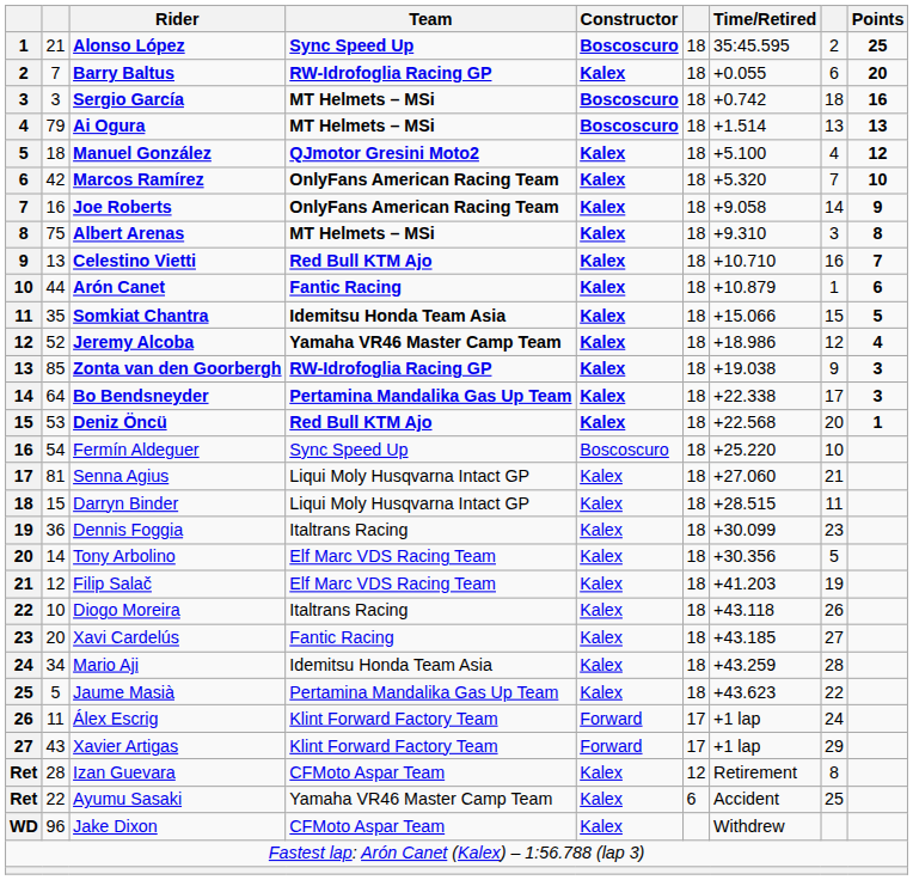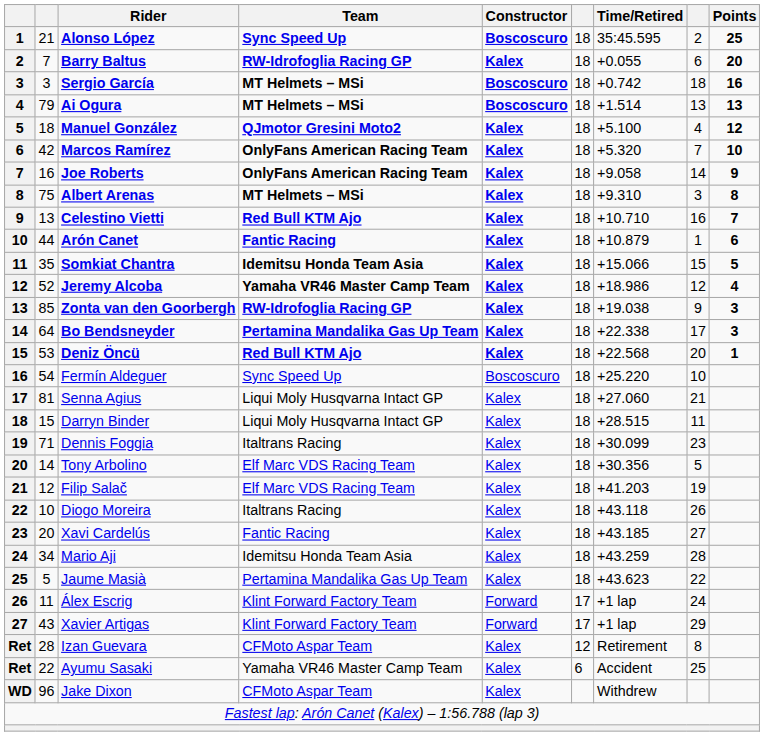Dennis Foggia | column 2: 36 -> 71
